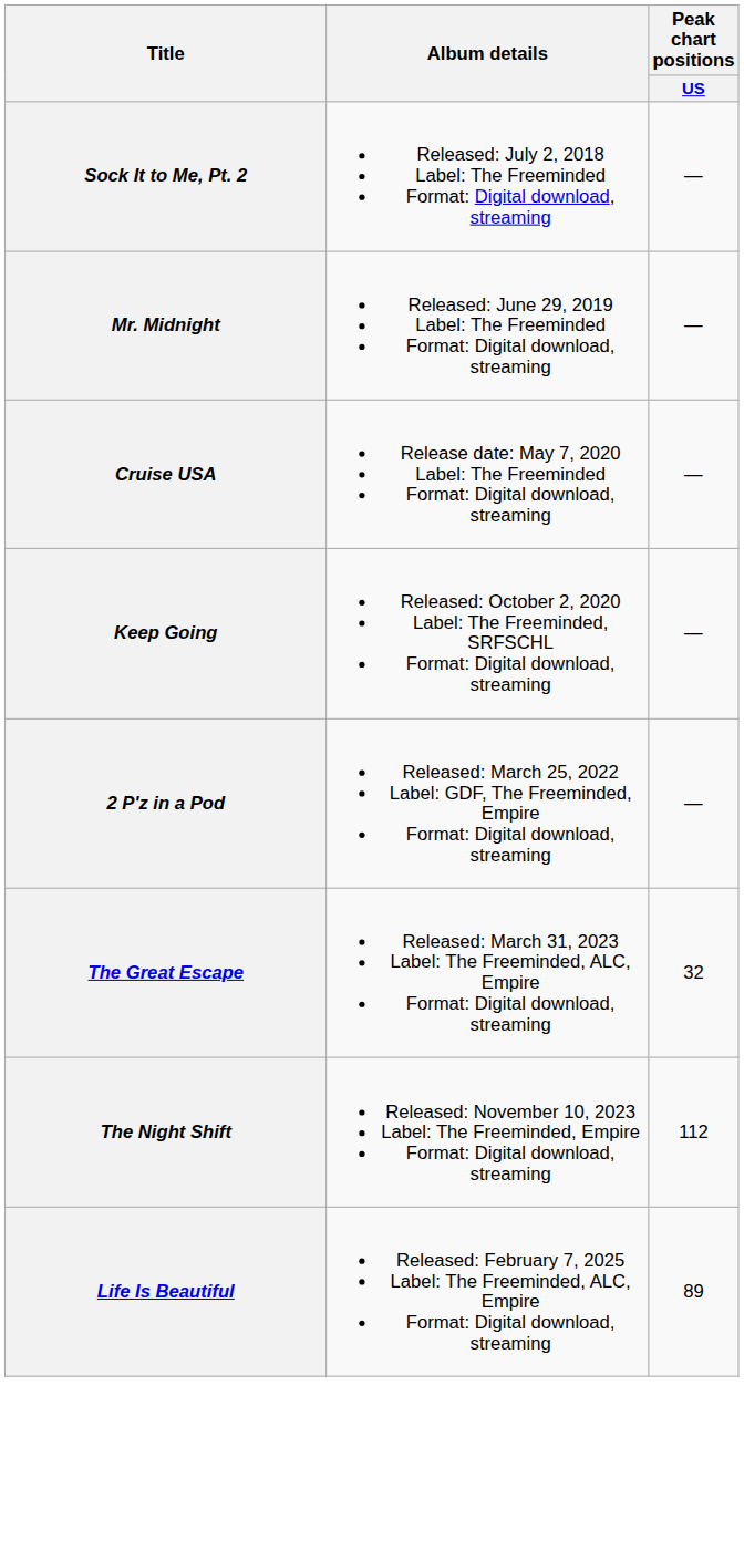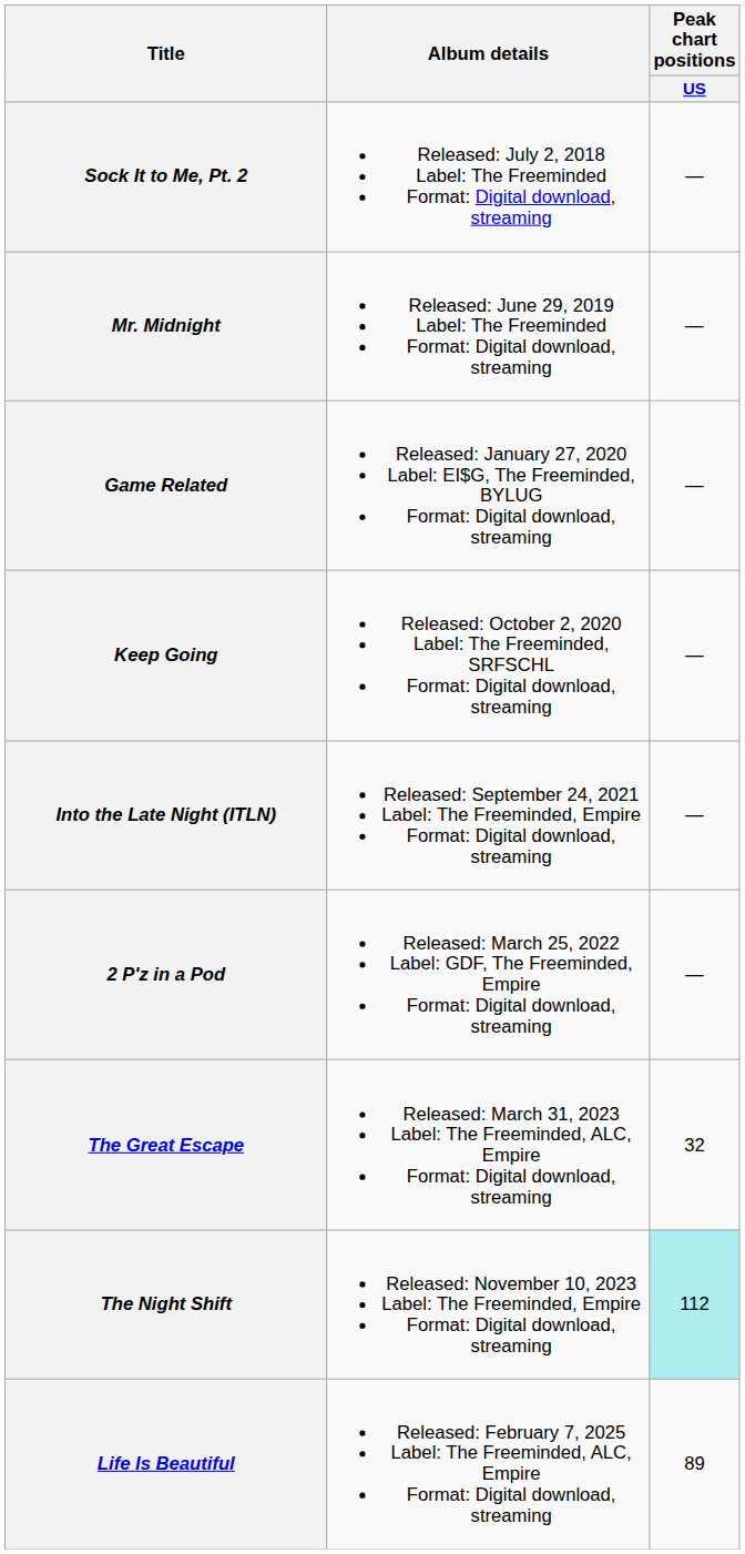+ row: Game Related | Released: January 27, 2020 Label: EI$G, The Freeminded, BYLUG Format: Digital download, streaming | —
- row: Cruise USA | Release date: May 7, 2020 Label: The Freeminded Format: Digital download, streaming | —
+ row: Into the Late Night (ITLN) | Released: September 24, 2021 Label: The Freeminded, Empire Format: Digital download, streaming | —
The Night Shift | Peak chart positions / US: no background -> paleturquoise background
